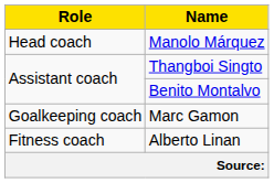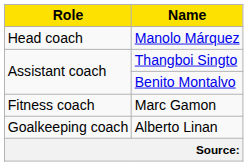Marc Gamon | Role: Goalkeeping coach -> Fitness coach
Alberto Linan | Role: Fitness coach -> Goalkeeping coach
